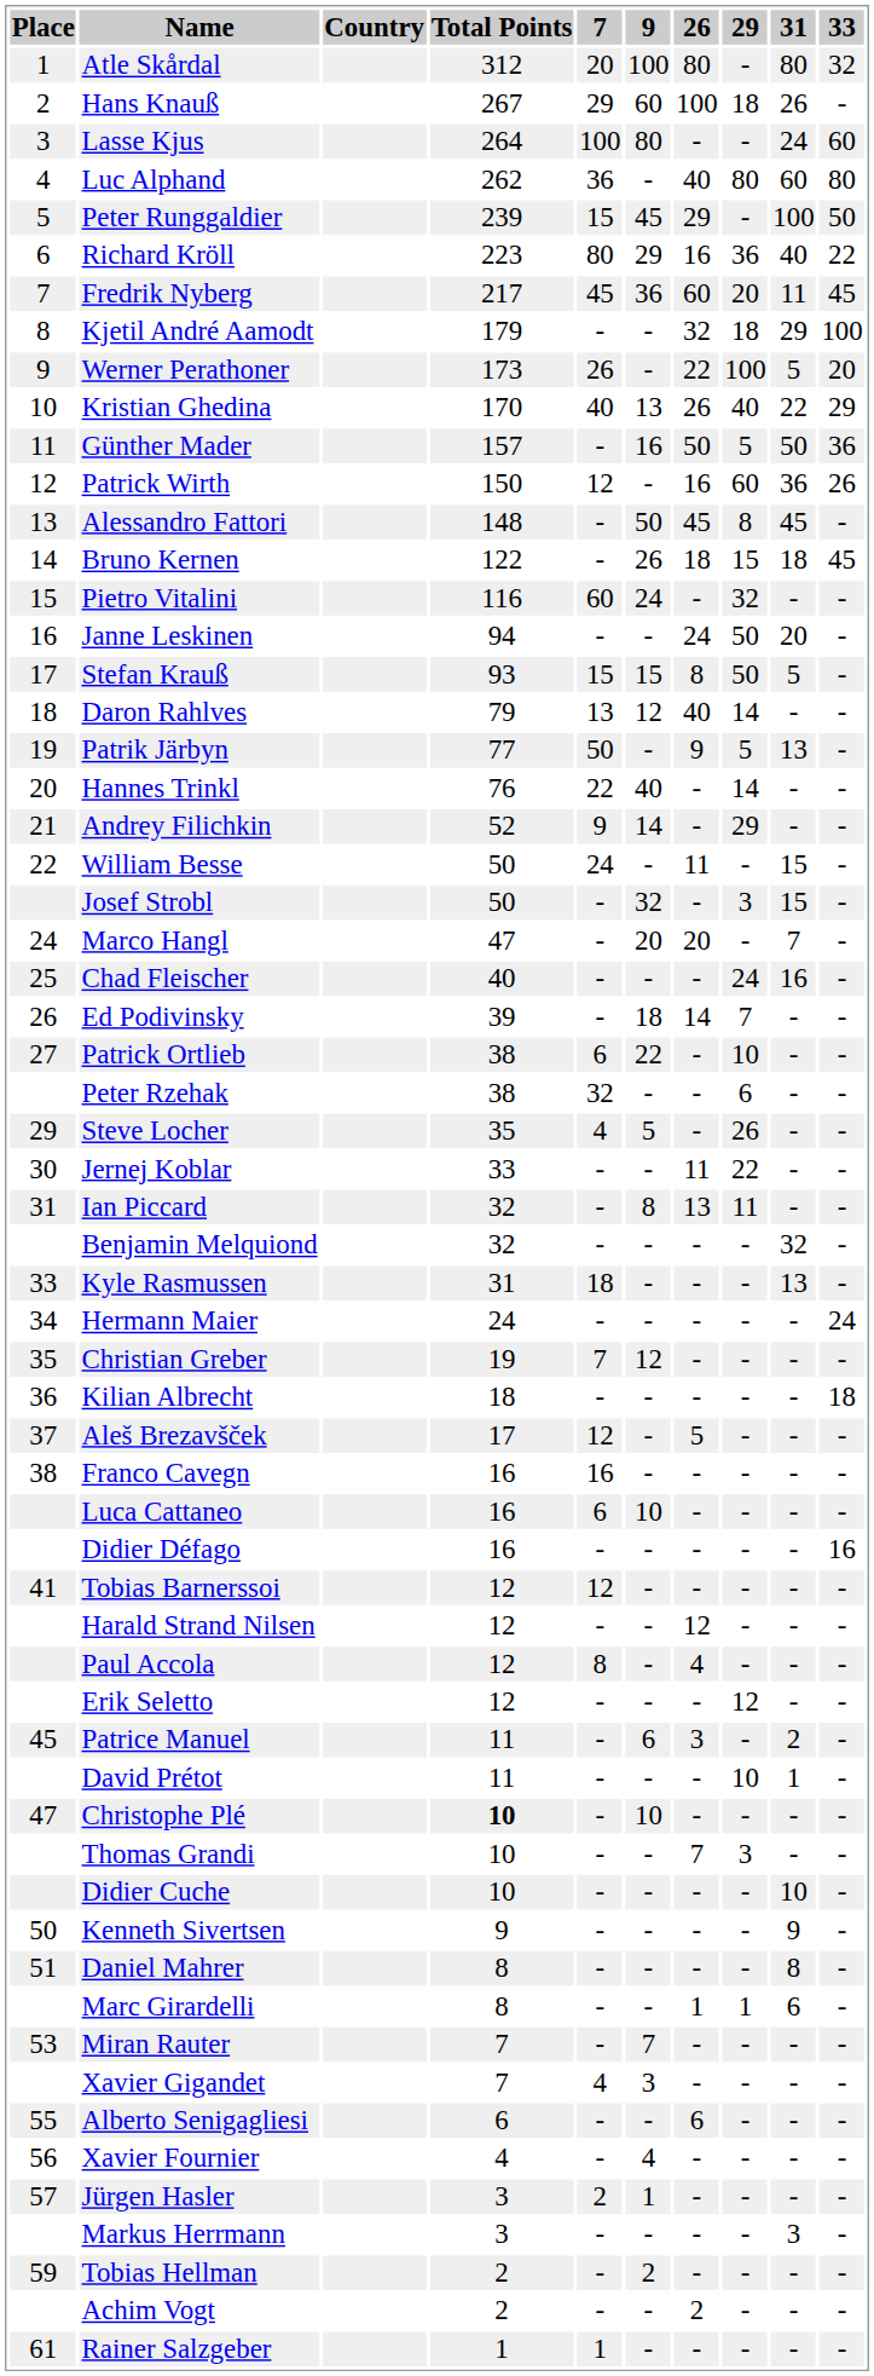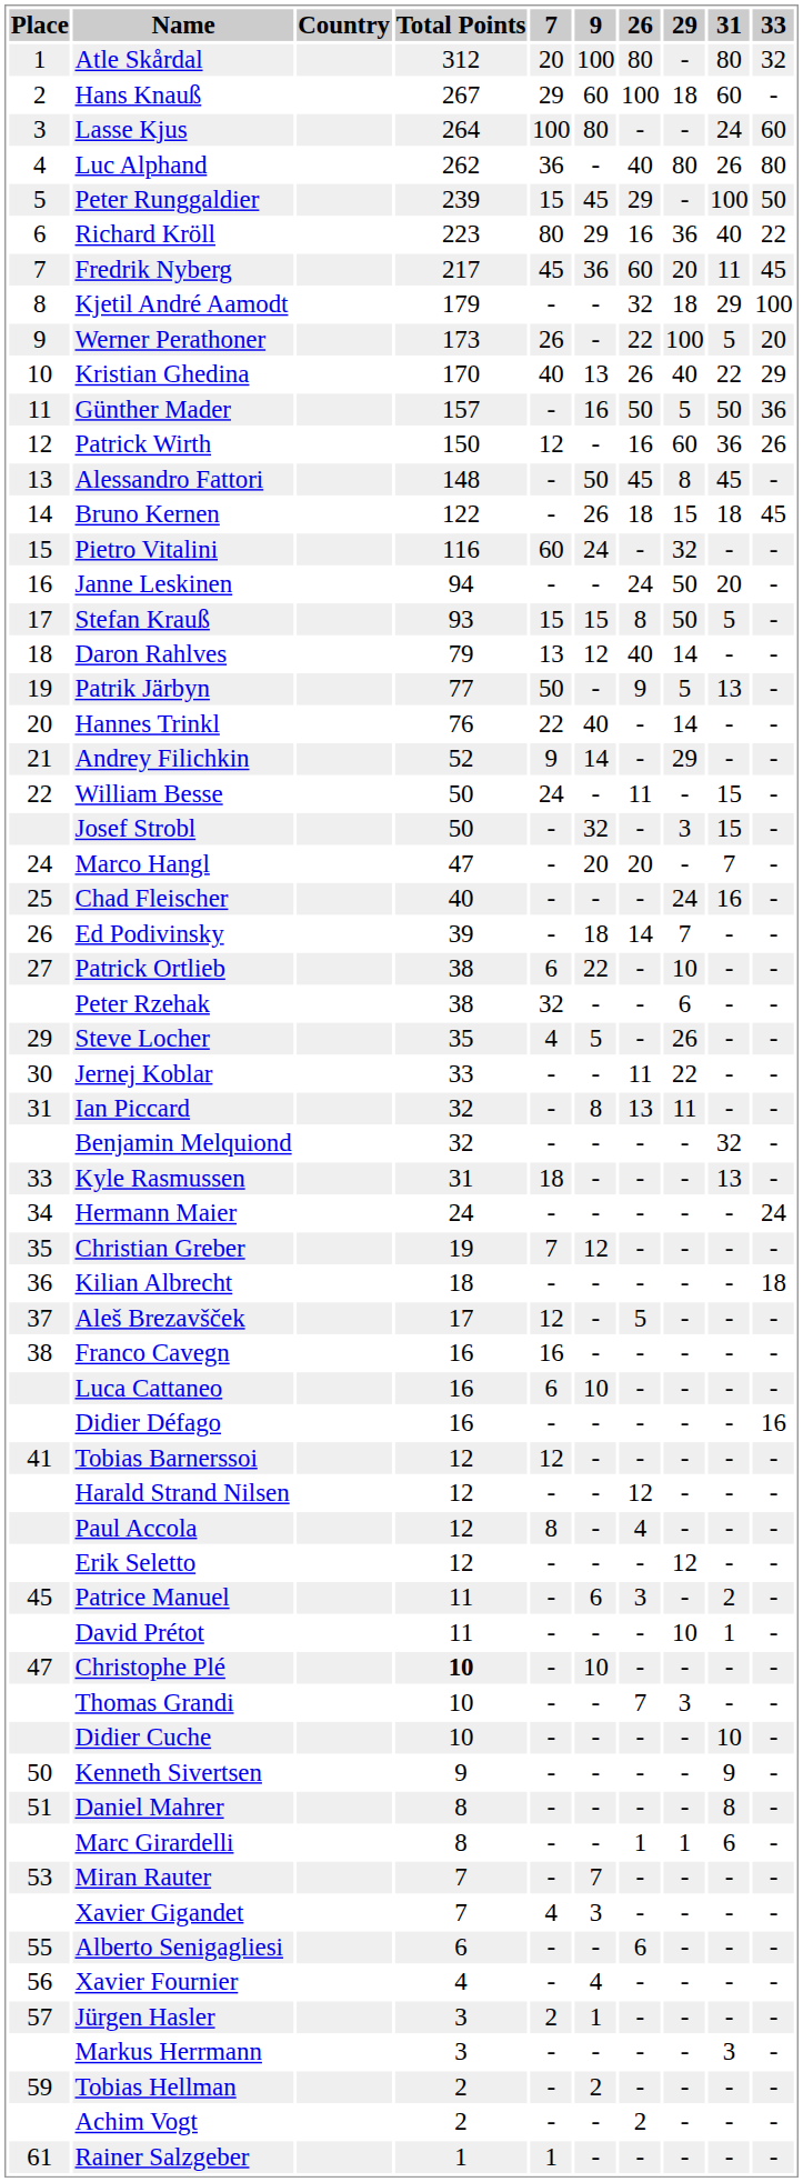Hans Knauß | 31: 26 -> 60
Luc Alphand | 31: 60 -> 26
